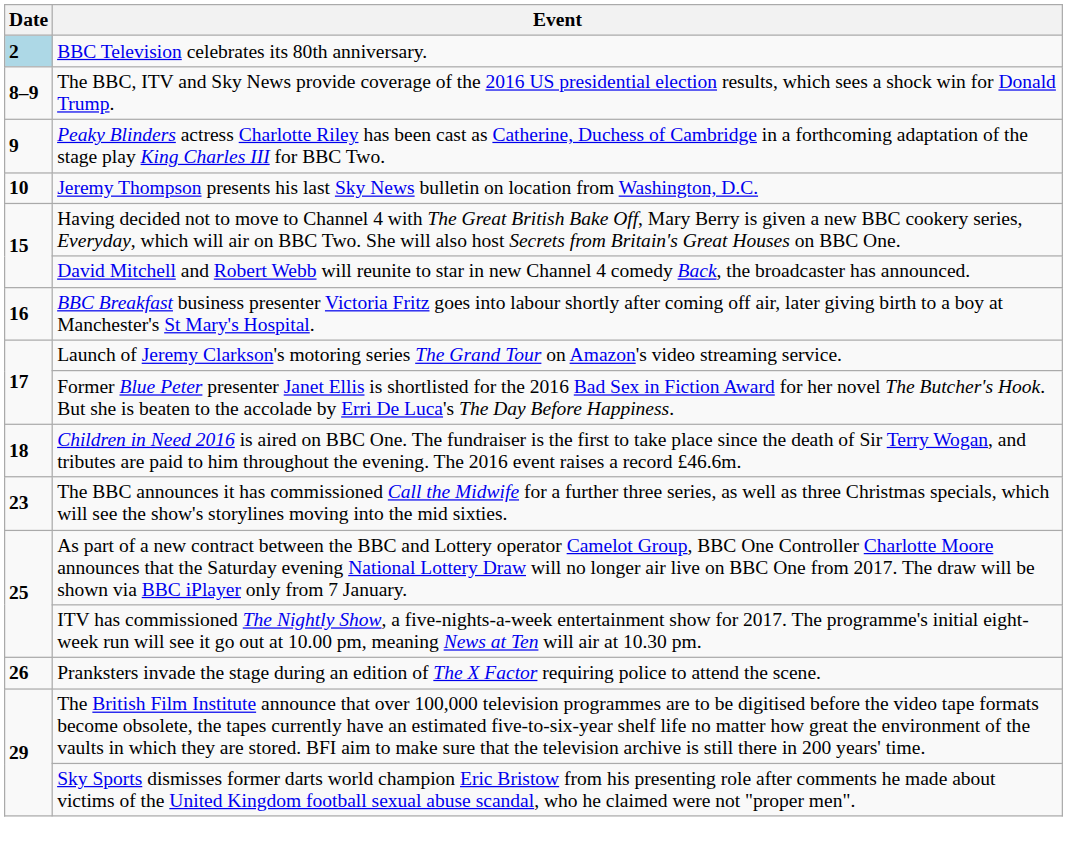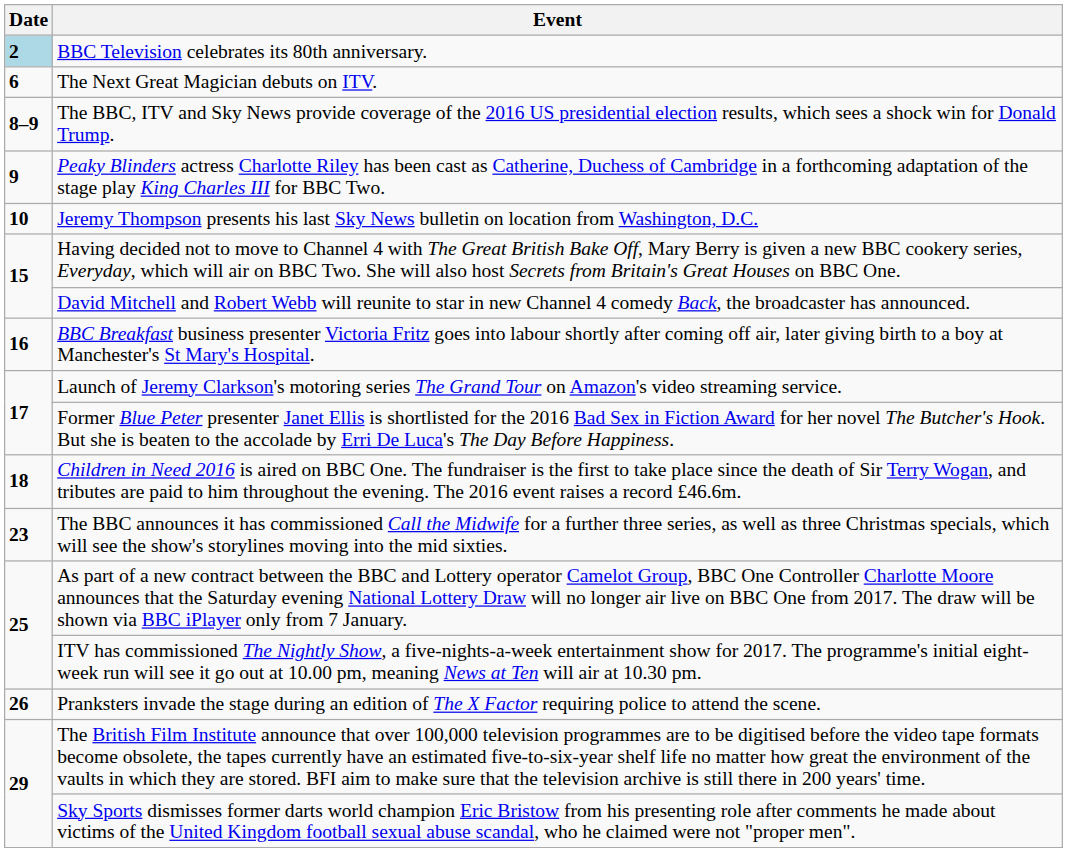+ row: 6 | The Next Great Magician debuts on ITV.
